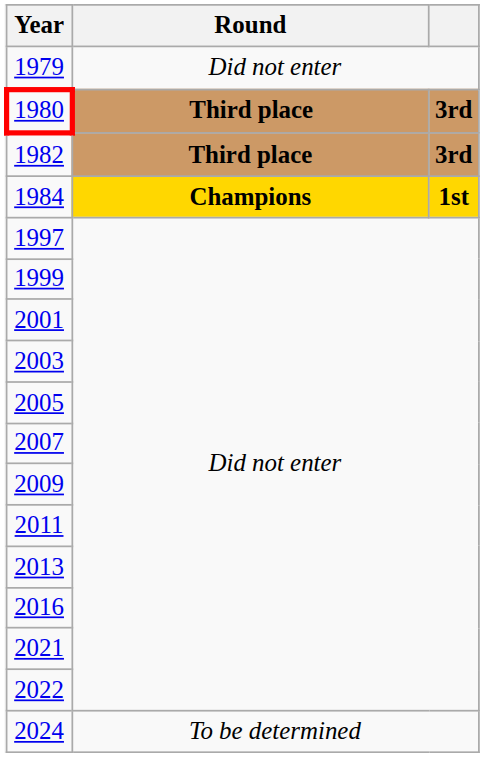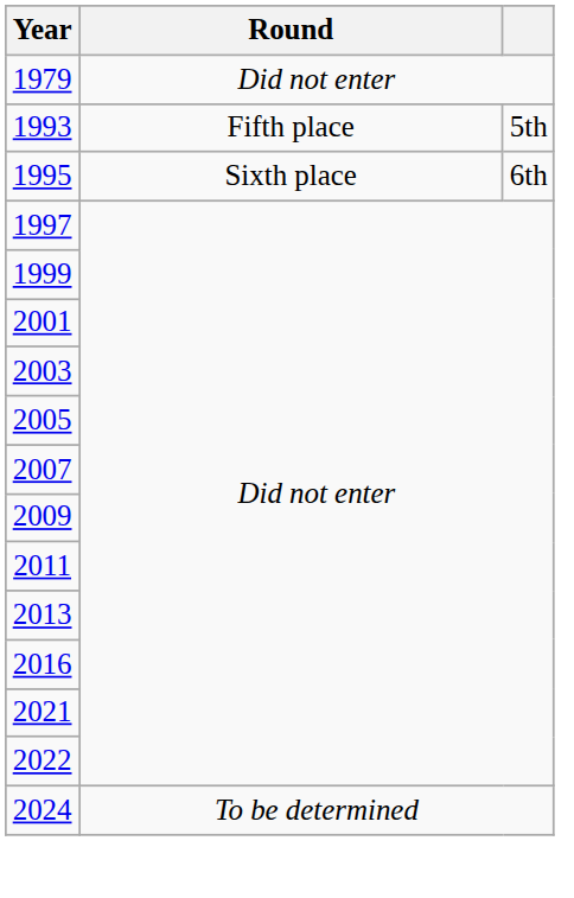- row: 1980 | Third place | 3rd
- row: 1982 | Third place | 3rd
- row: 1984 | Champions | 1st
+ row: 1993 | Fifth place | 5th
+ row: 1995 | Sixth place | 6th
